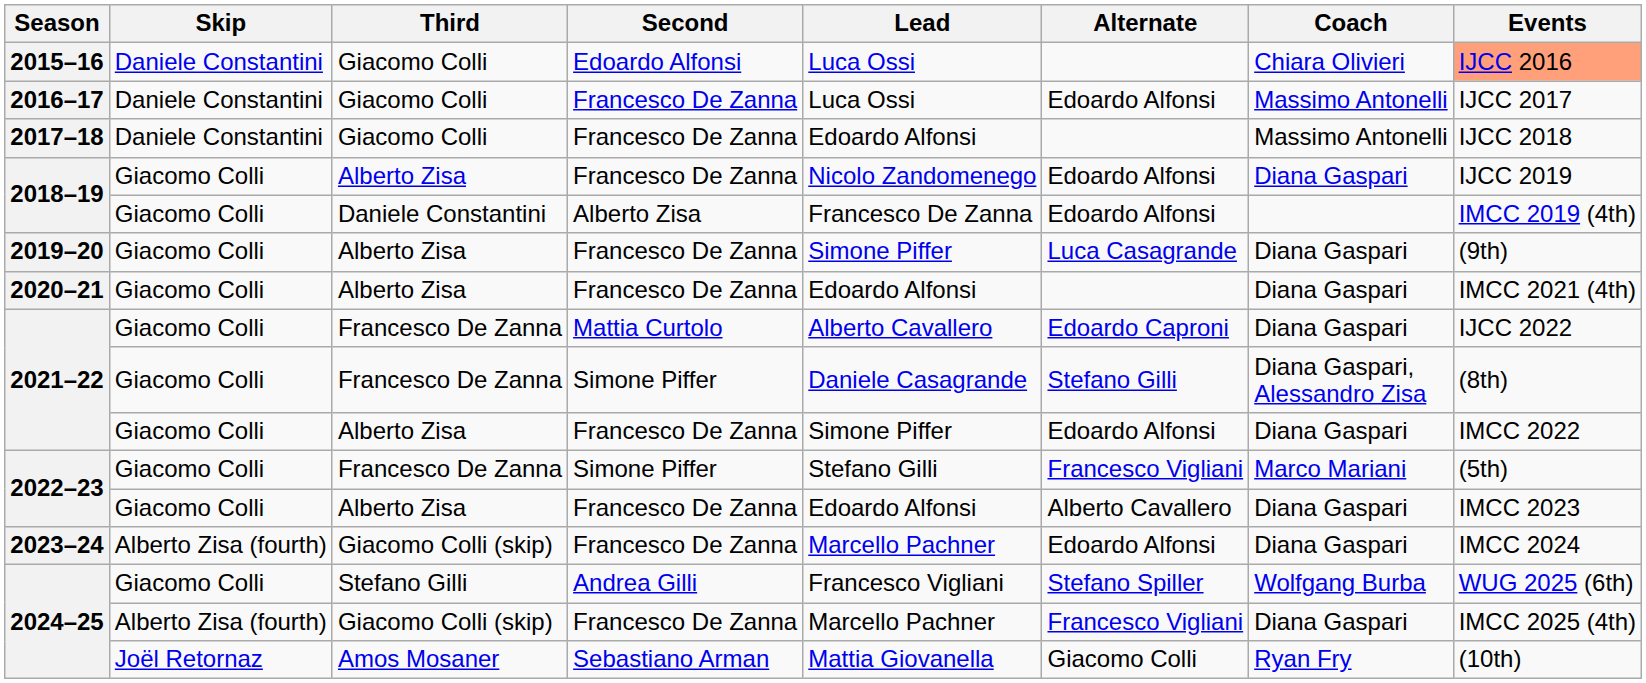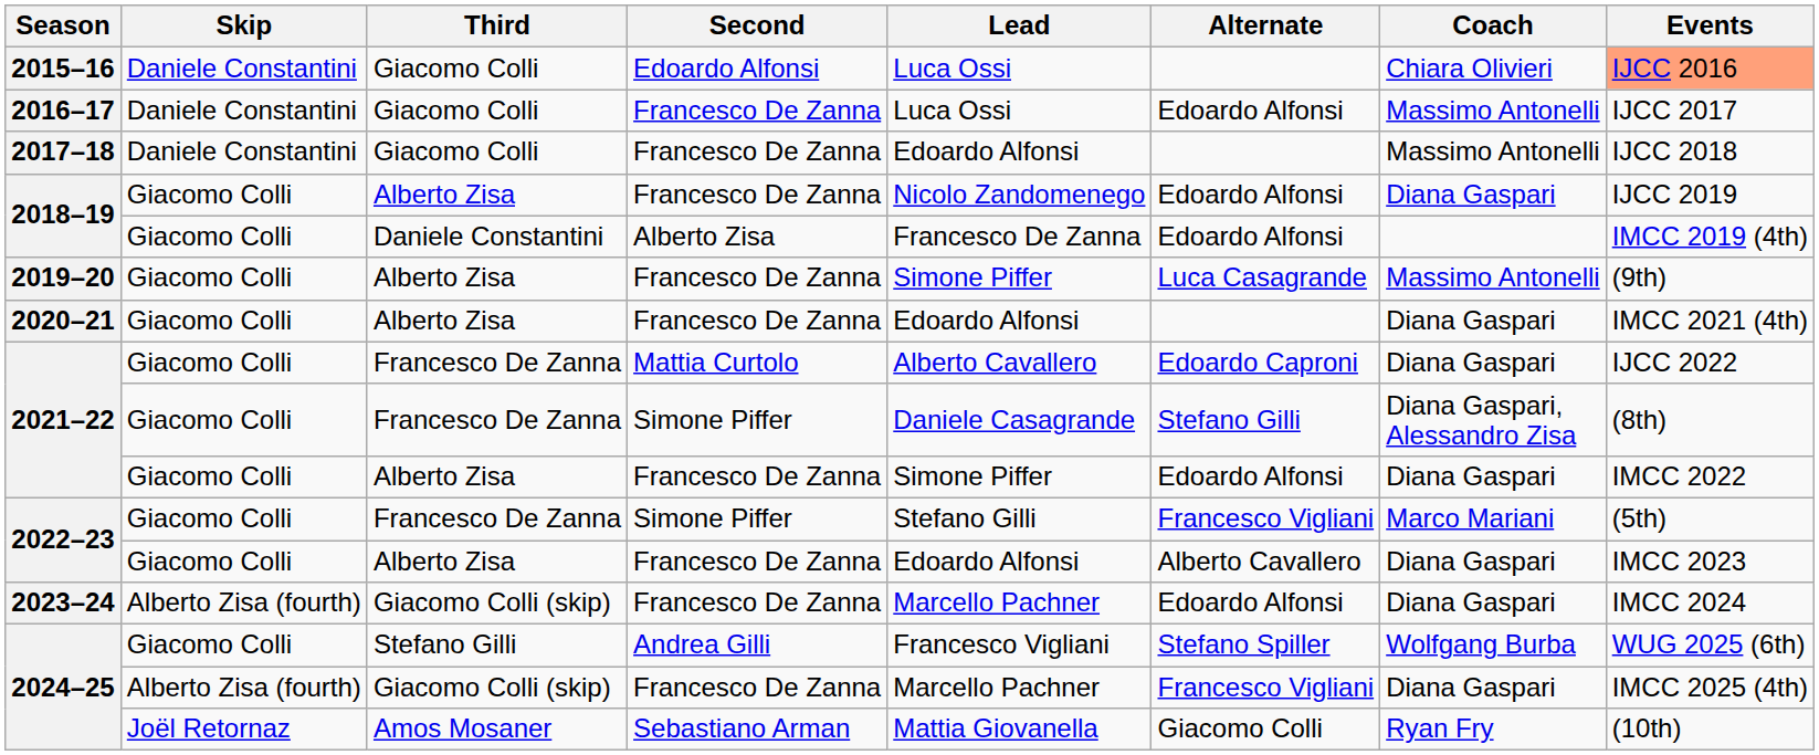2019–20 | Coach: Diana Gaspari -> Massimo Antonelli
